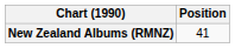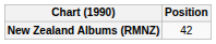New Zealand Albums (RMNZ) | Position: 41 -> 42
